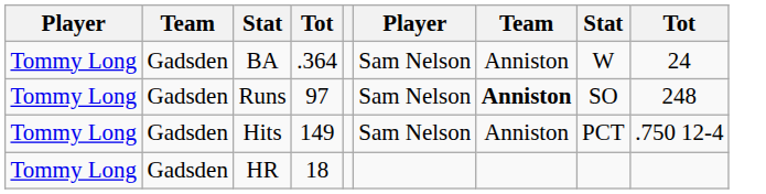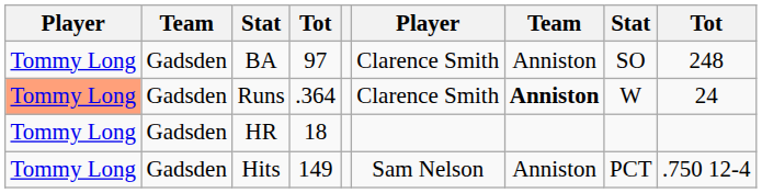BA | column 4: .364 -> 97
BA | column 6: Sam Nelson -> Clarence Smith
BA | column 8: W -> SO
BA | column 9: 24 -> 248
Runs | column 1: no background -> lightsalmon background
Runs | column 4: 97 -> .364
Runs | column 6: Sam Nelson -> Clarence Smith
Runs | column 8: SO -> W
Runs | column 9: 248 -> 24
rows swapped: Hits <-> HR
